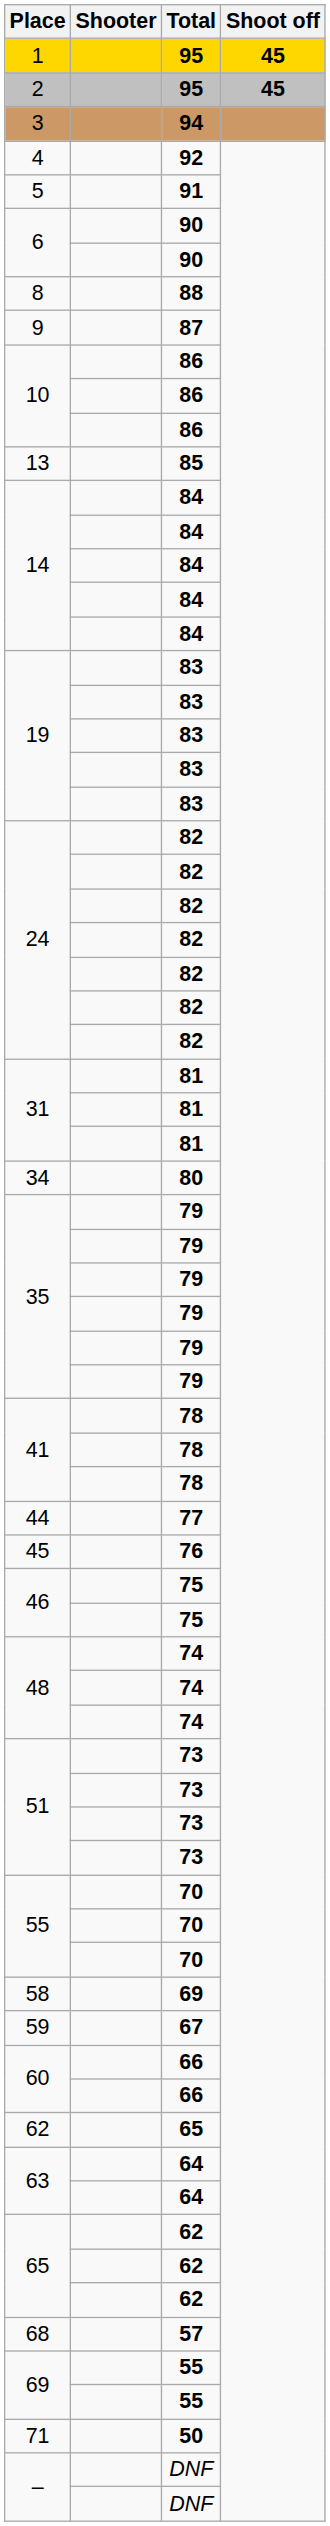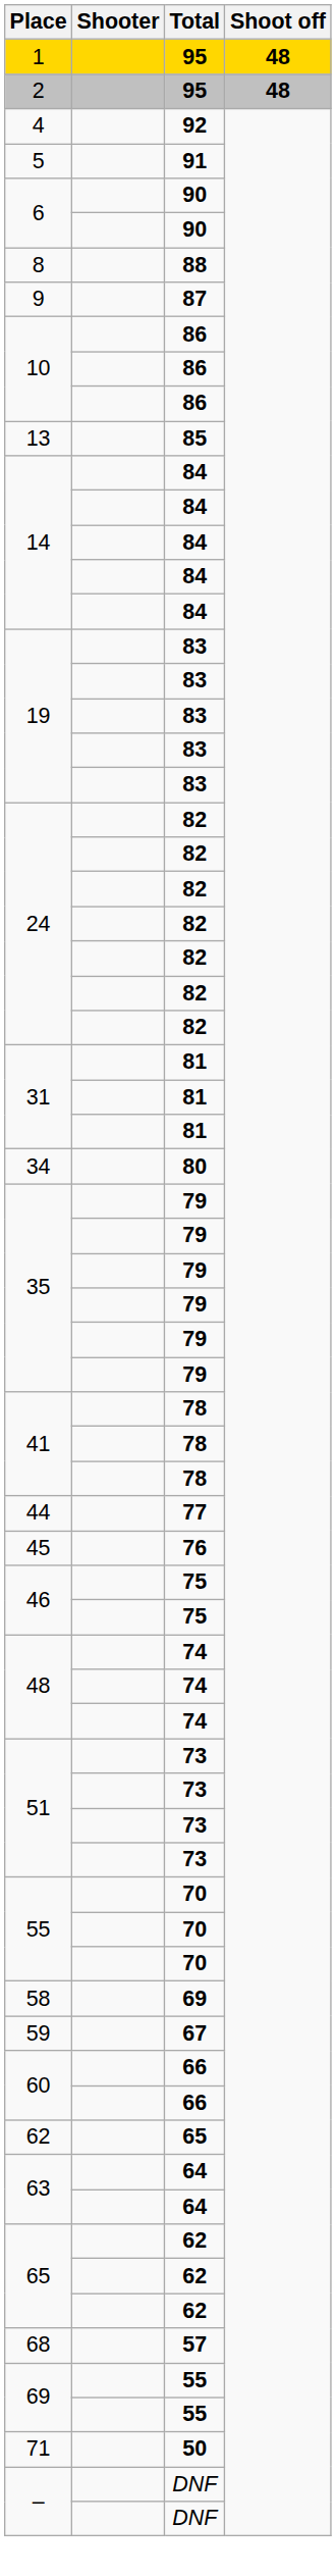1 | Shoot off: 45 -> 48
2 | Shoot off: 45 -> 48
- row: 3 | 94
